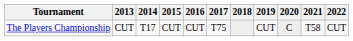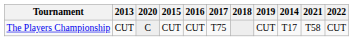columns swapped: 2014 <-> 2020
